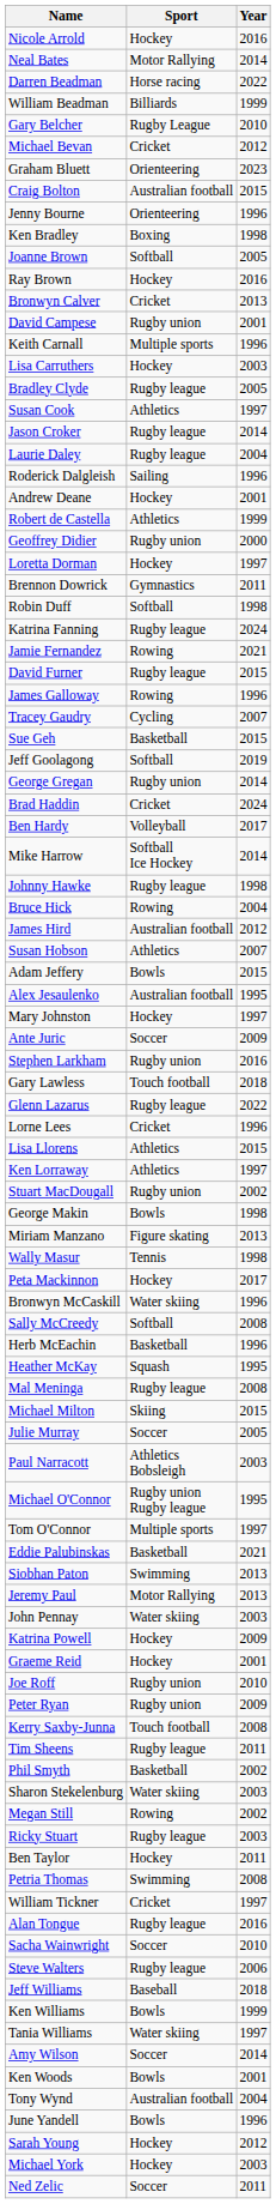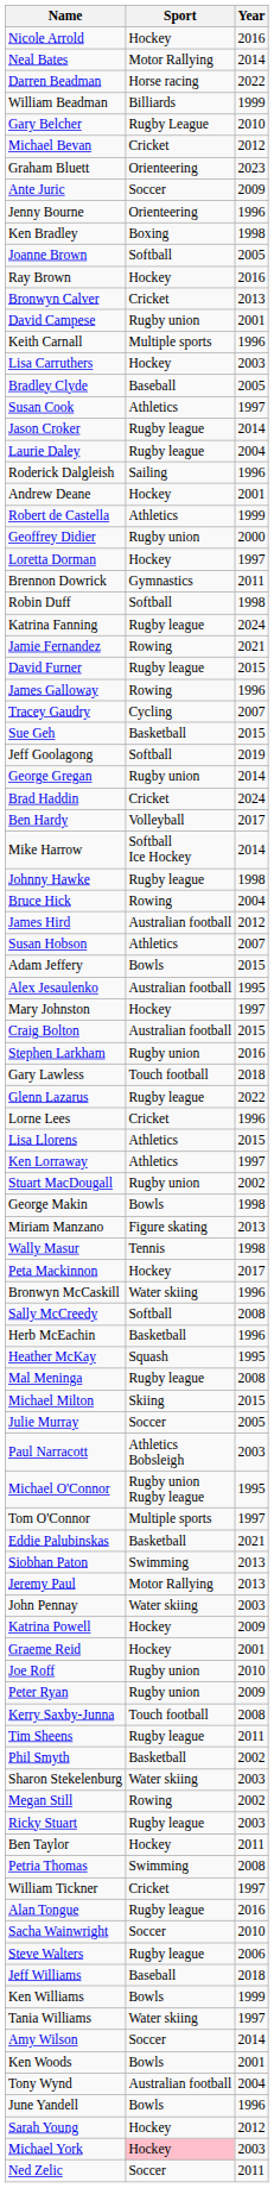rows swapped: Craig Bolton <-> Ante Juric
Bradley Clyde | Sport: Rugby league -> Baseball
Michael York | Sport: no background -> pink background
